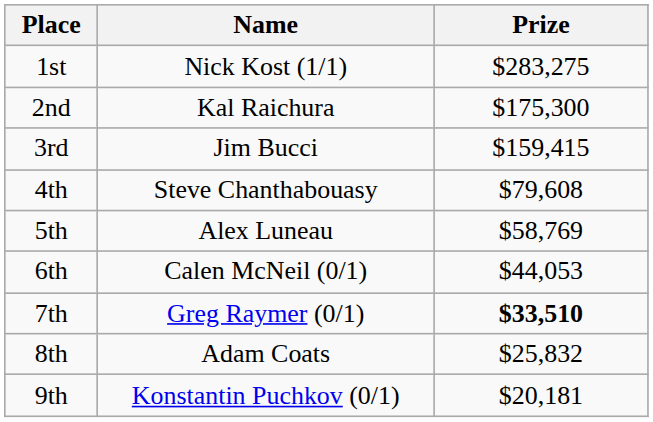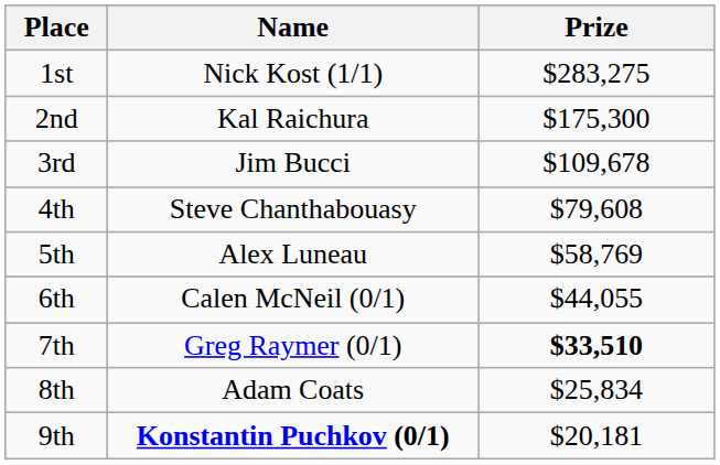3rd | Prize: $159,415 -> $109,678
6th | Prize: $44,053 -> $44,055
8th | Prize: $25,832 -> $25,834
9th | Name: normal -> bold
